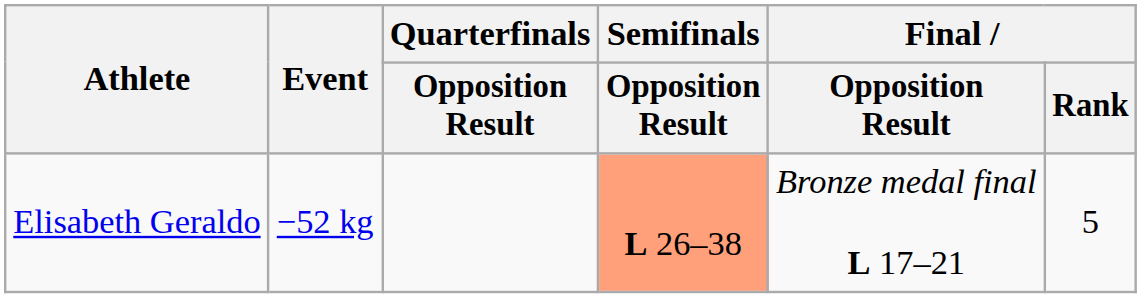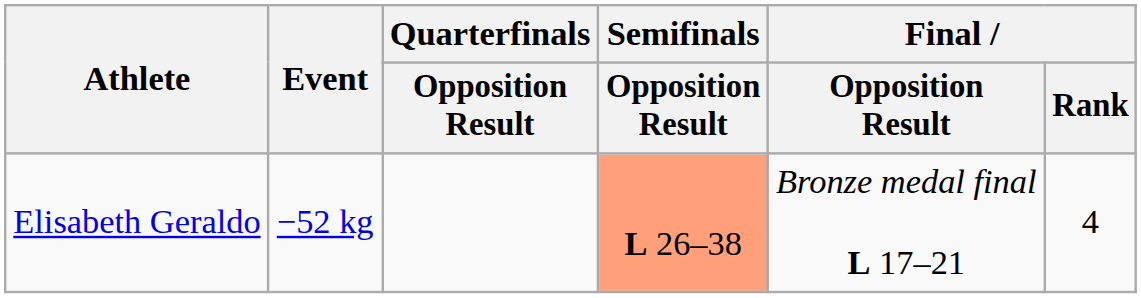Elisabeth Geraldo | Final / Rank: 5 -> 4
